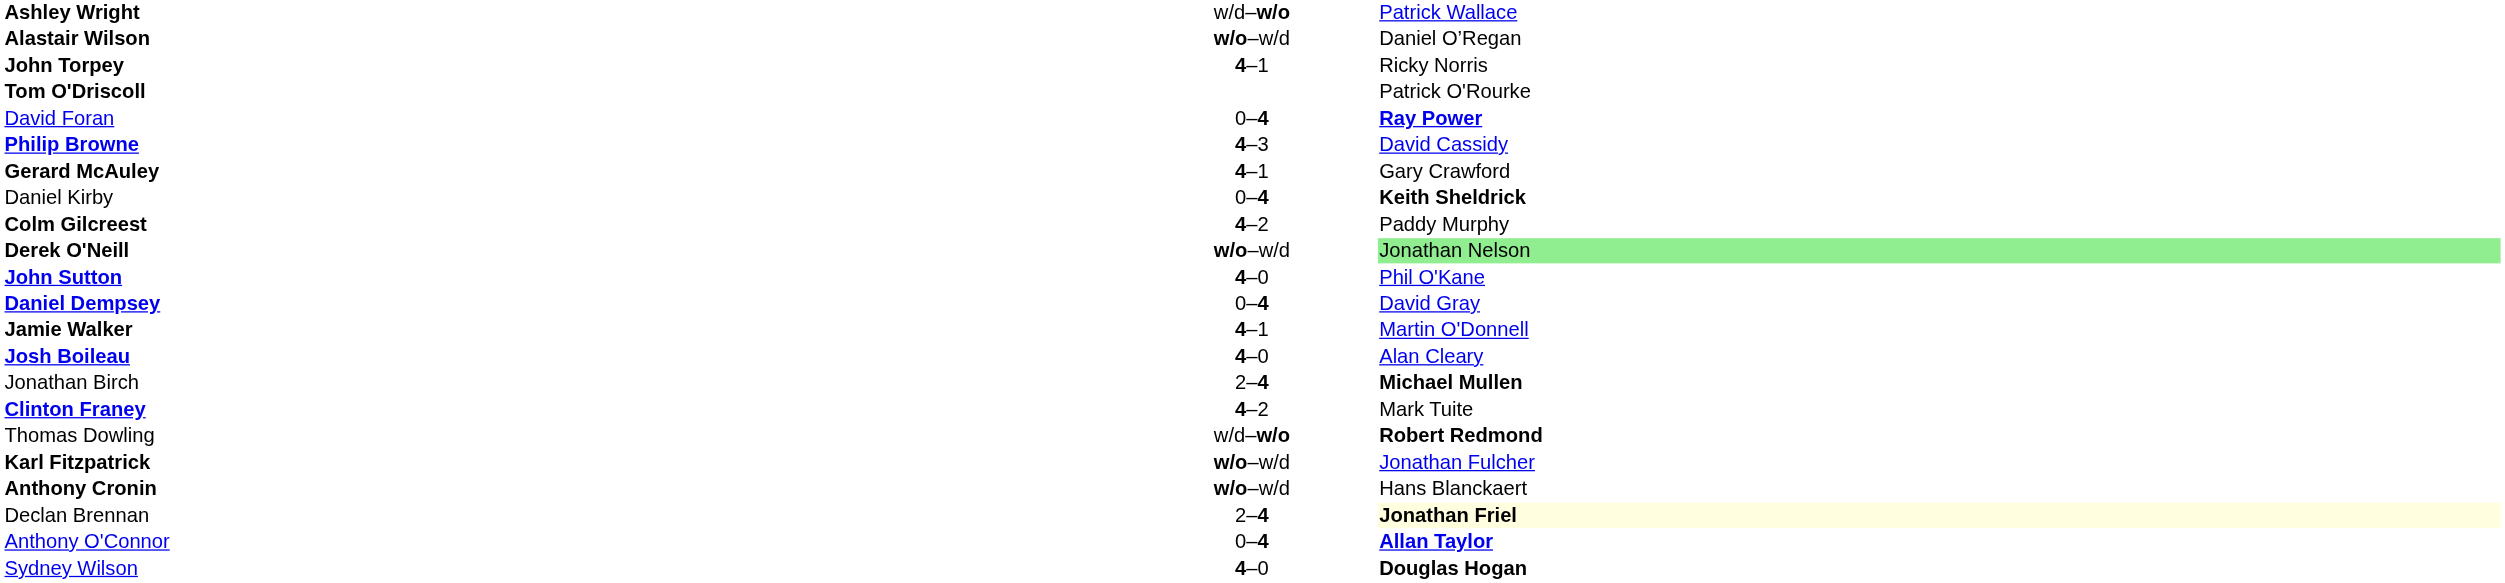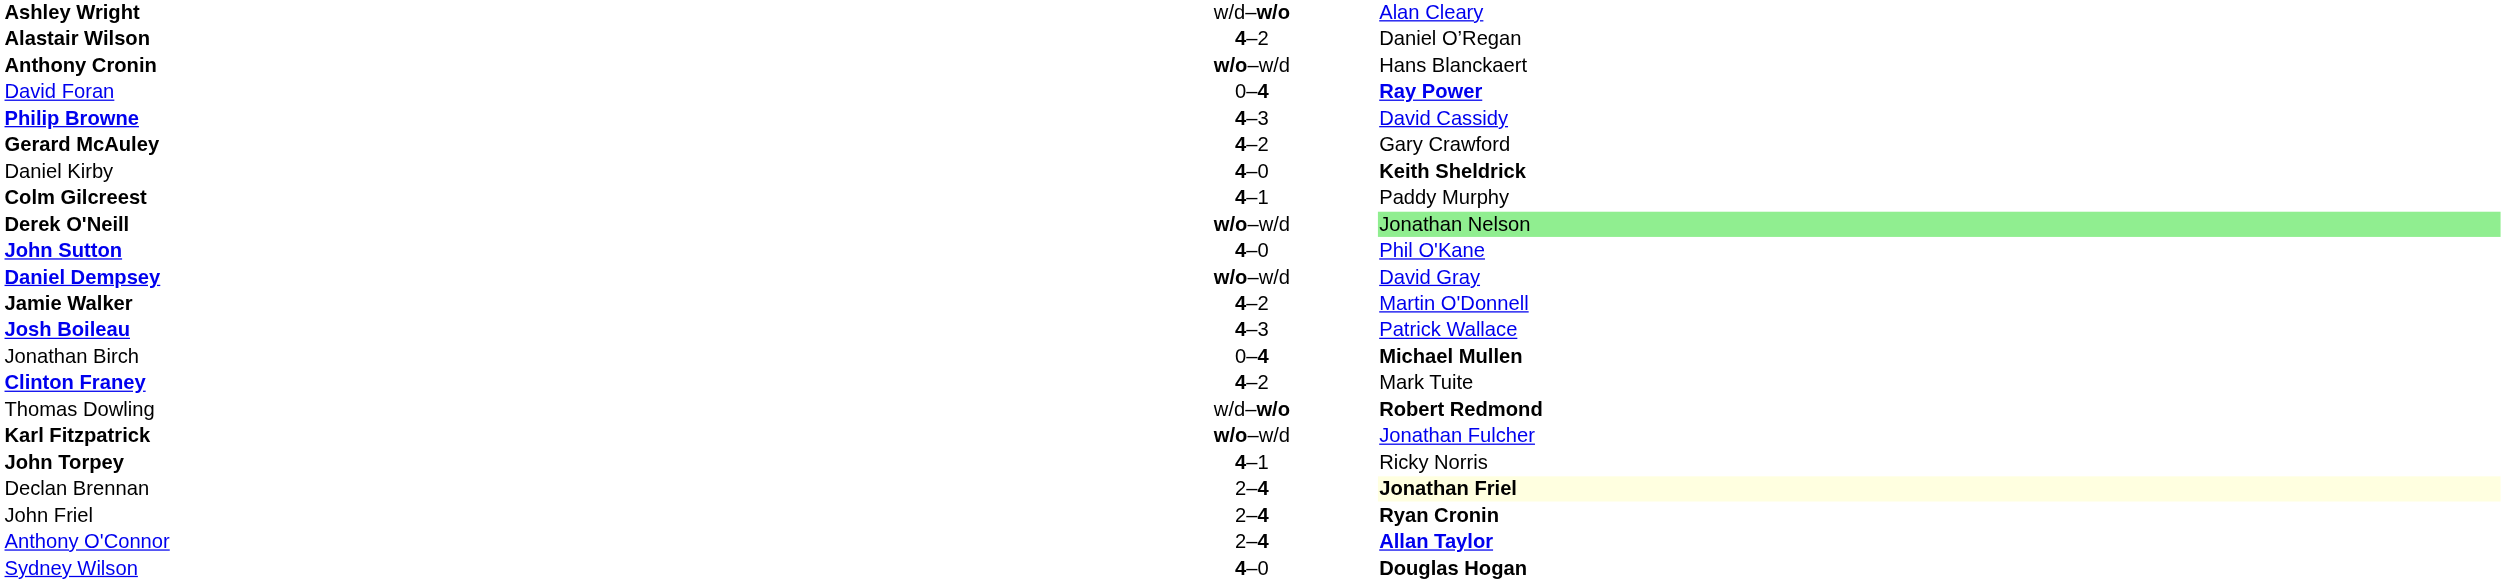Ashley Wright | column 3: Patrick Wallace -> Alan Cleary
Alastair Wilson | column 2: w/o–w/d -> 4–2
rows swapped: John Torpey <-> Anthony Cronin
- row: Tom O'Driscoll | Patrick O'Rourke
Gerard McAuley | column 2: 4–1 -> 4–2
Daniel Kirby | column 2: 0–4 -> 4–0
Colm Gilcreest | column 2: 4–2 -> 4–1
Daniel Dempsey | column 2: 0–4 -> w/o–w/d
Jamie Walker | column 2: 4–1 -> 4–2
Josh Boileau | column 2: 4–0 -> 4–3
Josh Boileau | column 3: Alan Cleary -> Patrick Wallace
Jonathan Birch | column 2: 2–4 -> 0–4
+ row: John Friel | 2–4 | Ryan Cronin
Anthony O'Connor | column 2: 0–4 -> 2–4
